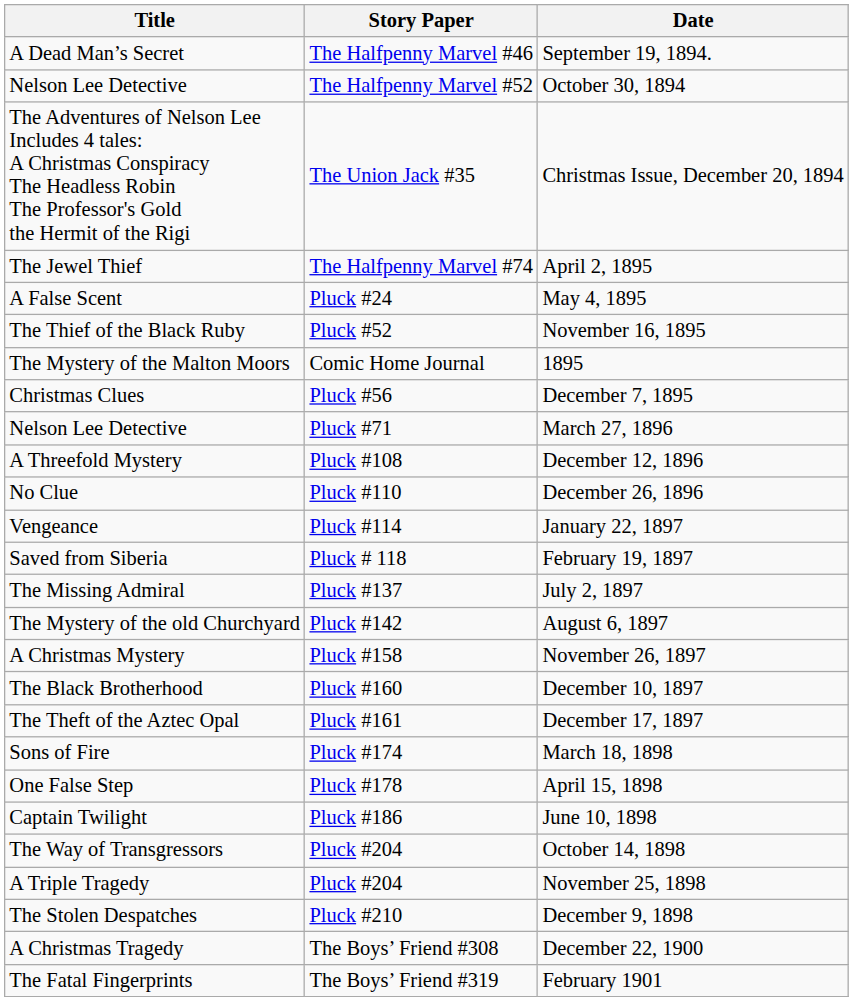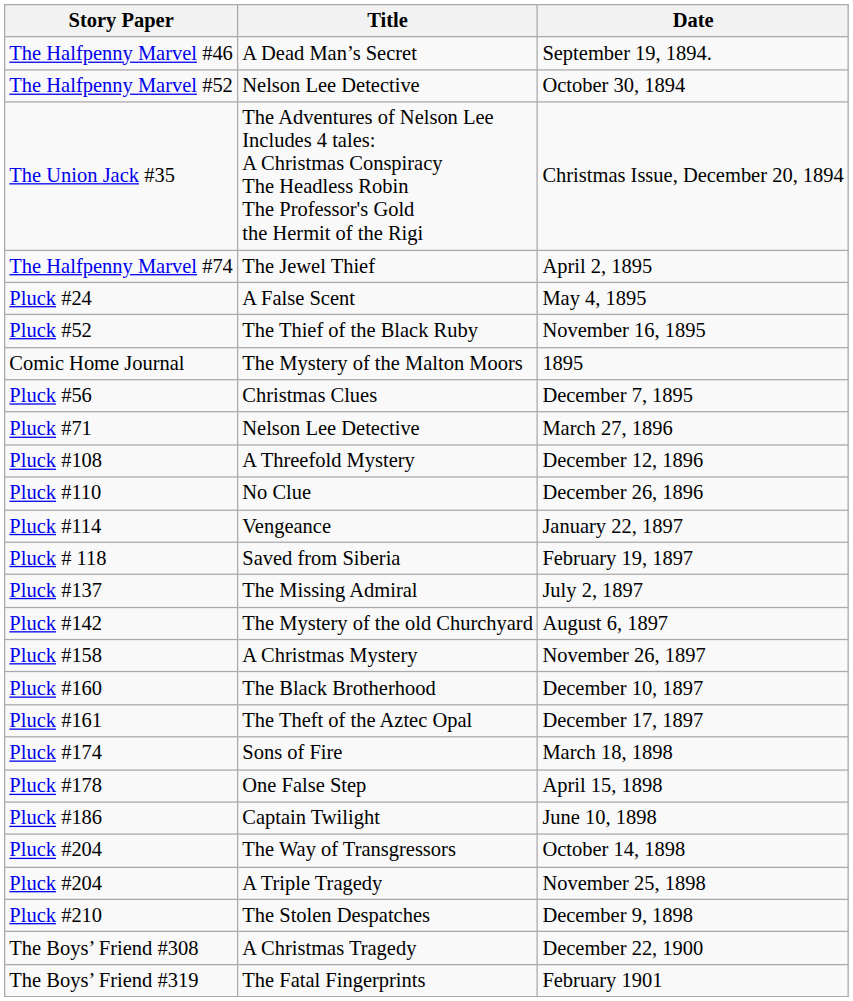columns swapped: Title <-> Story Paper
